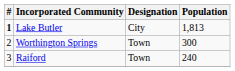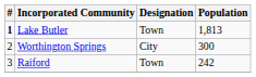Lake Butler | Designation: City -> Town
Worthington Springs | Designation: Town -> City
Raiford | Population: 240 -> 242
